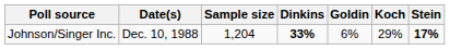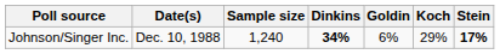Johnson/Singer Inc. | Sample size: 1,204 -> 1,240
Johnson/Singer Inc. | Dinkins: 33% -> 34%
